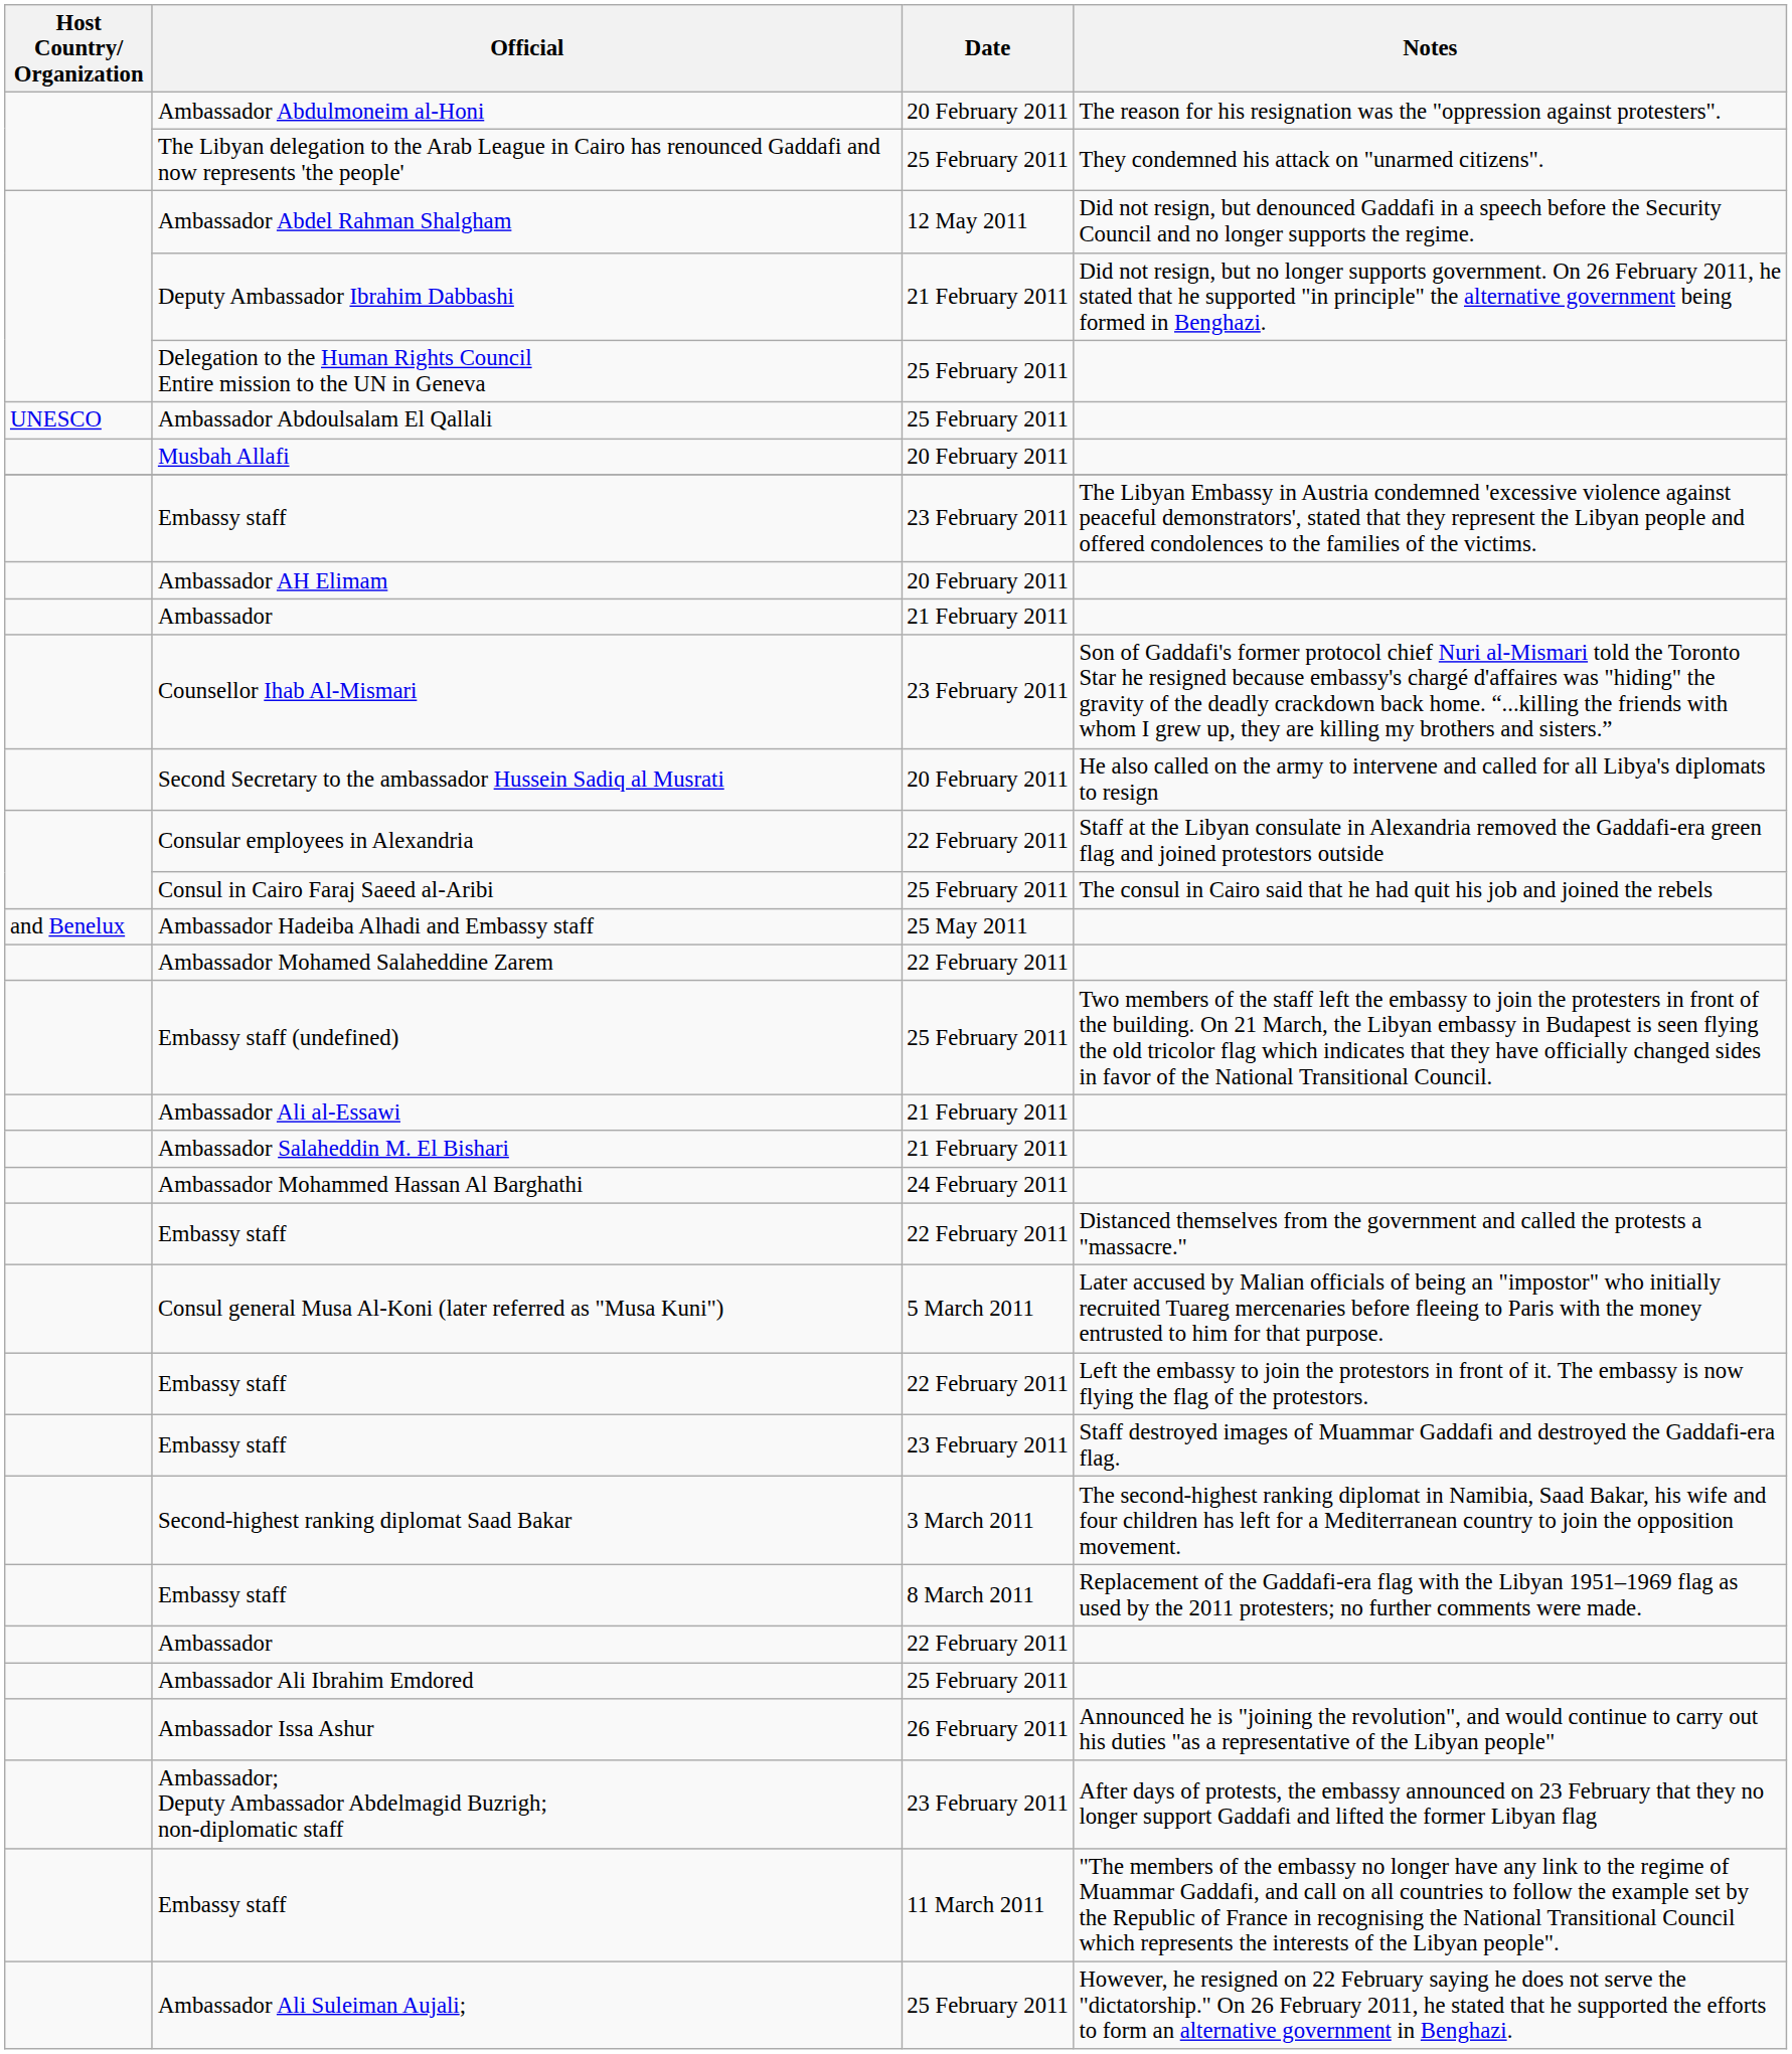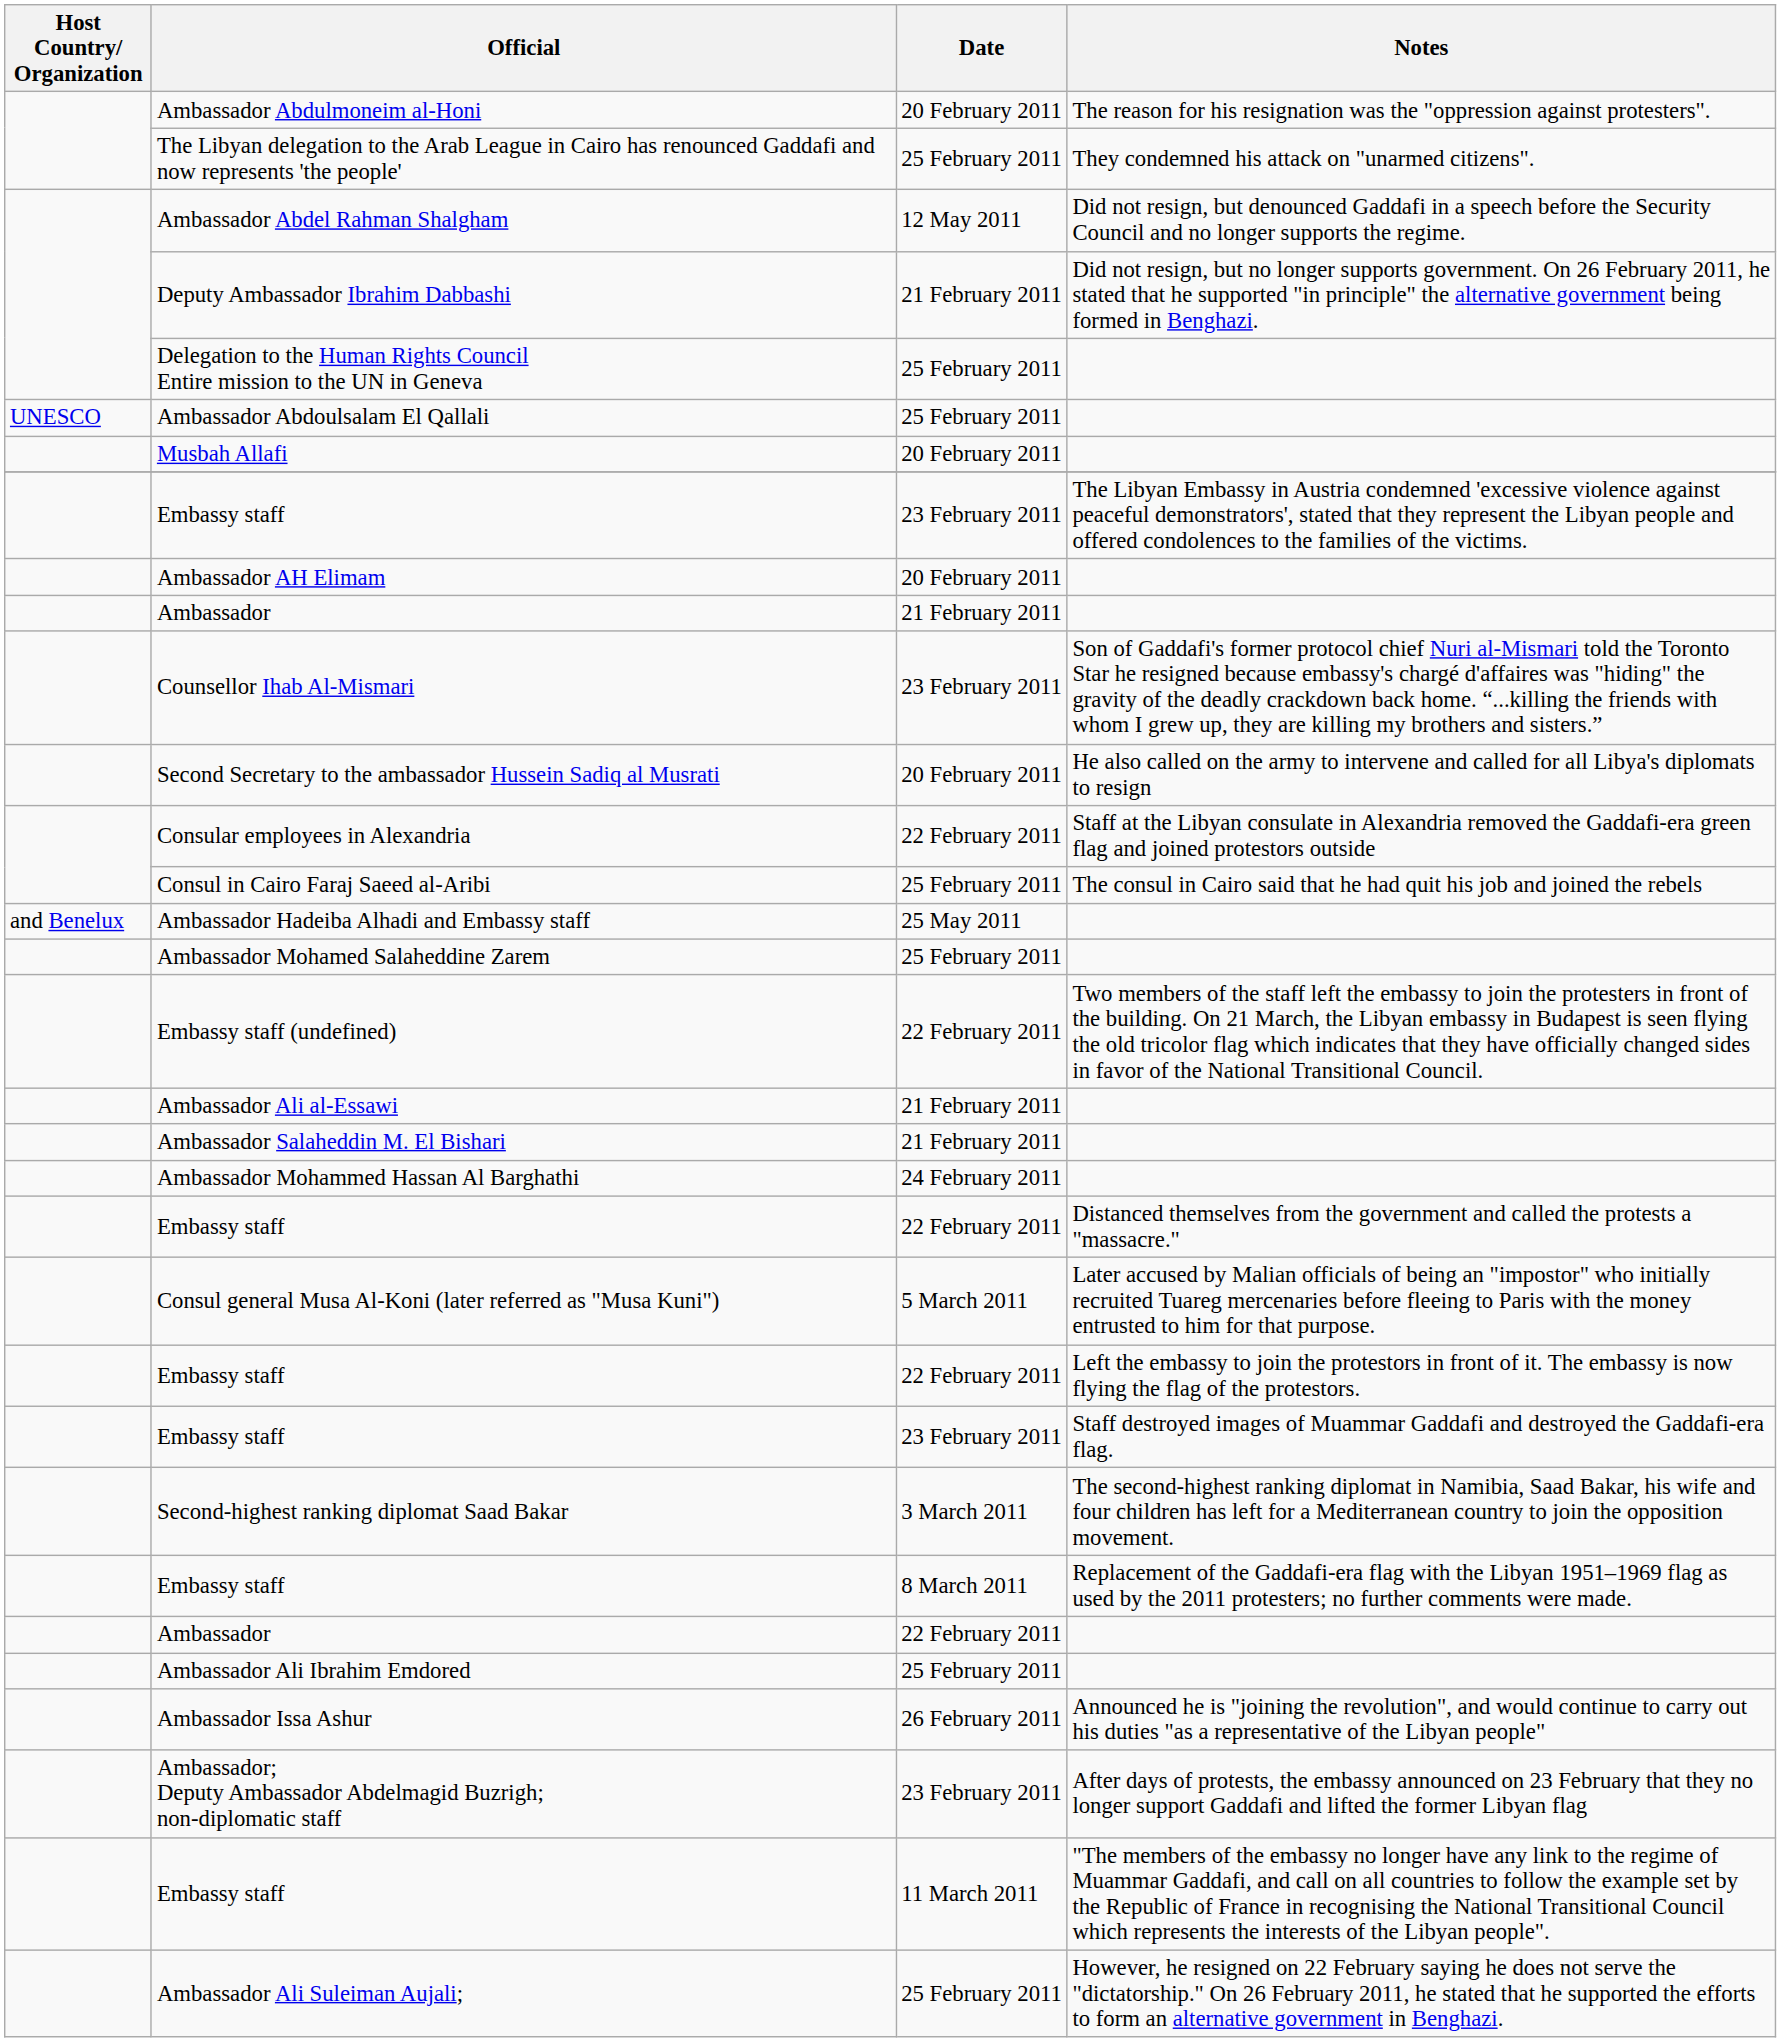Ambassador Mohamed Salaheddine Zarem | Date: 22 February 2011 -> 25 February 2011
Embassy staff (undefined) | Date: 25 February 2011 -> 22 February 2011
